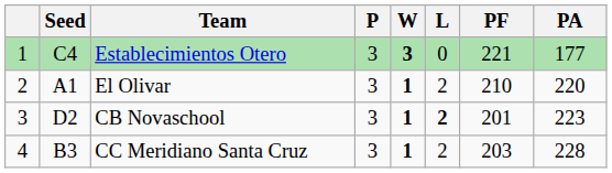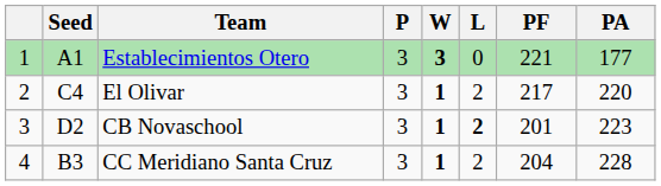Establecimientos Otero | Seed: C4 -> A1
El Olivar | Seed: A1 -> C4
El Olivar | PF: 210 -> 217
CC Meridiano Santa Cruz | PF: 203 -> 204
